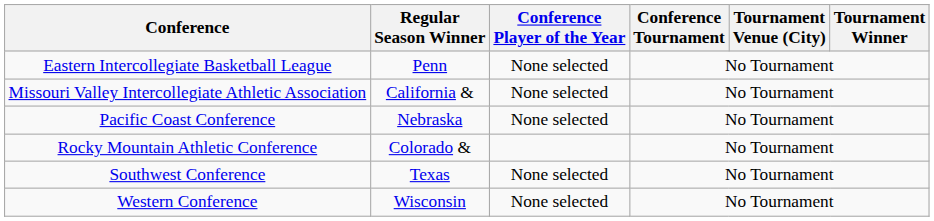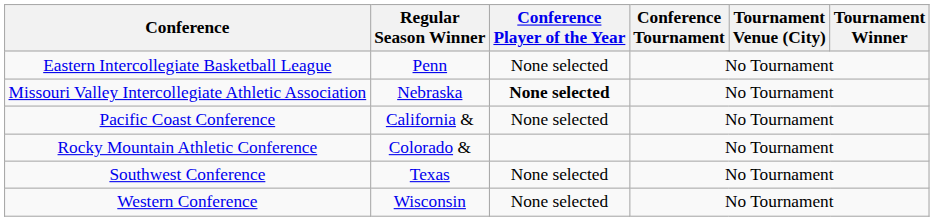Missouri Valley Intercollegiate Athletic Association | Regular Season Winner: California & -> Nebraska
Missouri Valley Intercollegiate Athletic Association | Conference Player of the Year: normal -> bold
Pacific Coast Conference | Regular Season Winner: Nebraska -> California &
